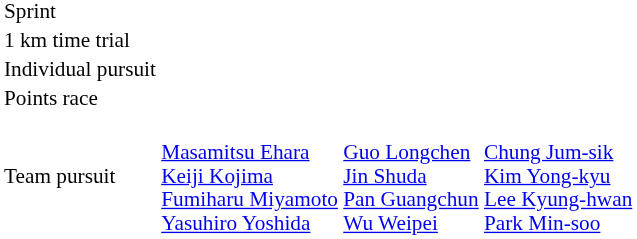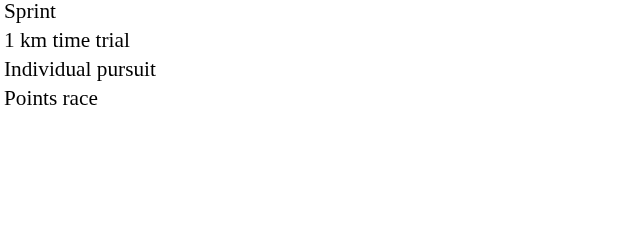- row: Team pursuit | Masamitsu Ehara Keiji Kojima Fumiharu Miyamoto Yasuhiro Yoshida | Guo Longchen Jin Shuda Pan Guangchun Wu Weipei | Chung Jum-sik Kim Yong-kyu Lee Kyung-hwan Park Min-soo
